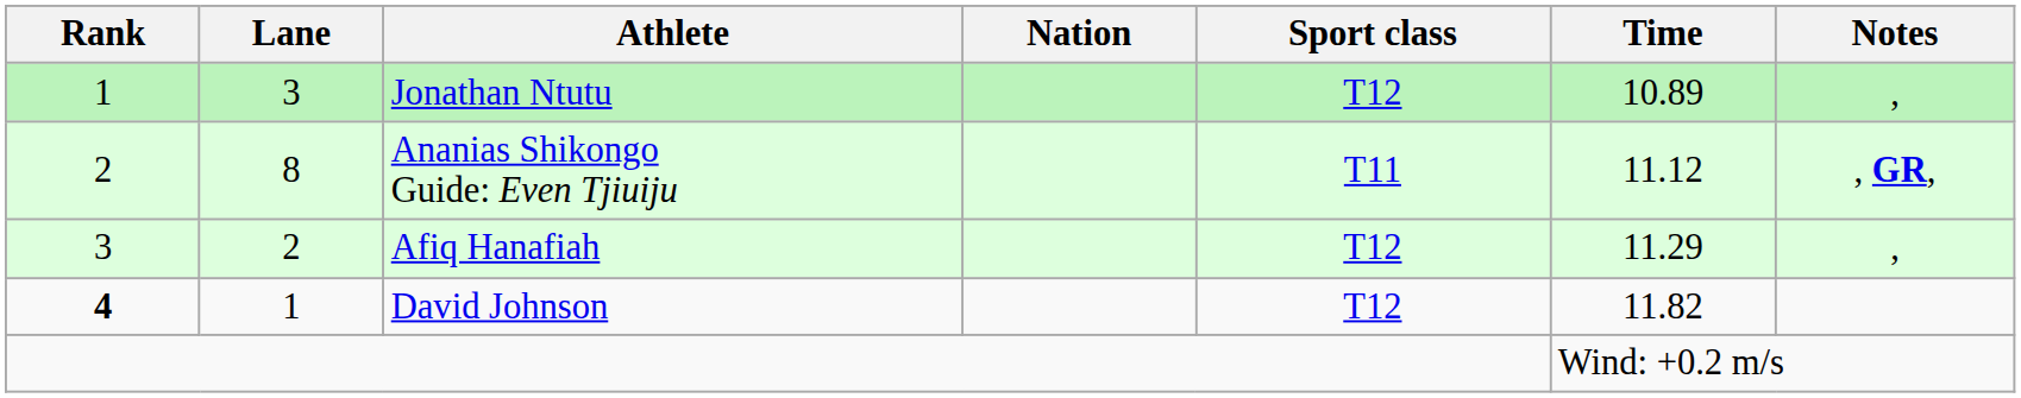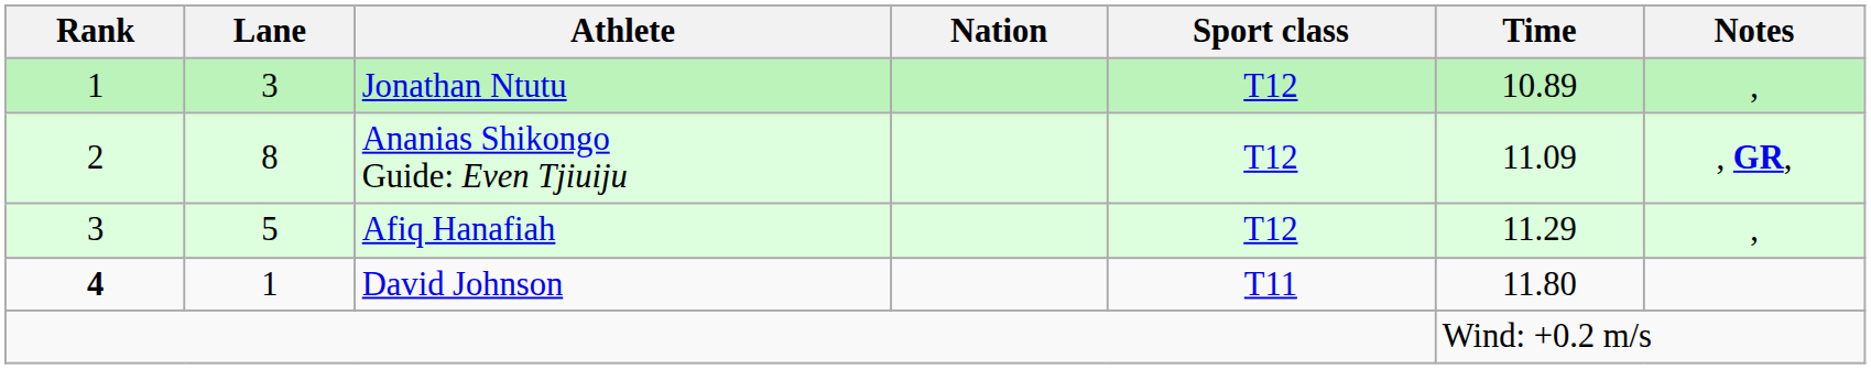Ananias Shikongo Guide: Even Tjiuiju | Sport class: T11 -> T12
Ananias Shikongo Guide: Even Tjiuiju | Time: 11.12 -> 11.09
Afiq Hanafiah | Lane: 2 -> 5
David Johnson | Sport class: T12 -> T11
David Johnson | Time: 11.82 -> 11.80
